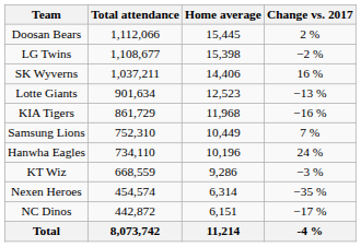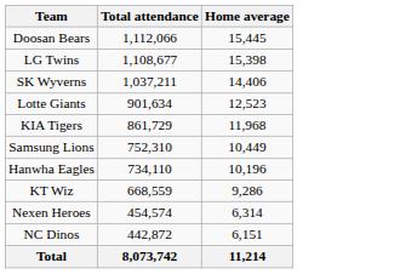- column: Change vs. 2017 | 2 % | −2 % | 16 % | −13 % | −16 % | 7 % | 24 % | −3 % | −35 % | −17 % | -4 %
